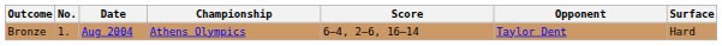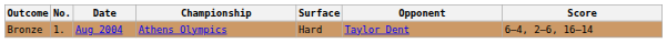columns swapped: Surface <-> Score
